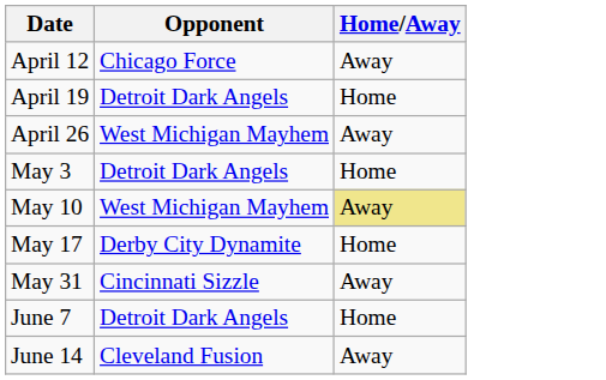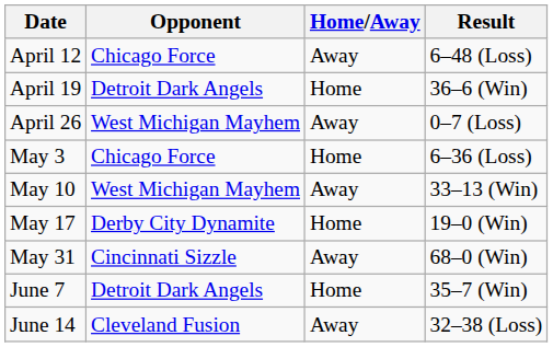+ column: Result | 6–48 (Loss) | 36–6 (Win) | 0–7 (Loss) | 6–36 (Loss) | 33–13 (Win) | 19–0 (Win) | 68–0 (Win) | 35–7 (Win) | 32–38 (Loss)
May 3 | Opponent: Detroit Dark Angels -> Chicago Force
May 10 | Home/Away: khaki background -> no background
